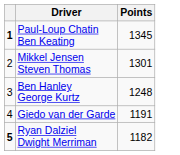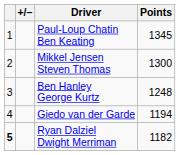+ column: +/–
Paul-Loup Chatin Ben Keating | column 1: bold -> normal
Mikkel Jensen Steven Thomas | Points: 1301 -> 1300
Giedo van der Garde | Points: 1191 -> 1194
